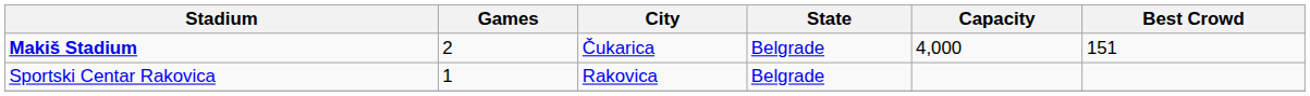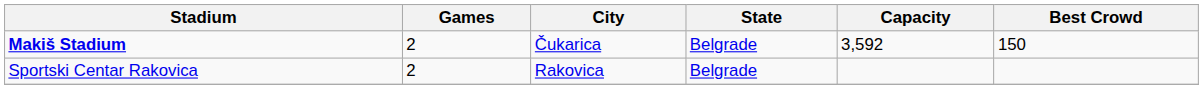Makiš Stadium | Capacity: 4,000 -> 3,592
Makiš Stadium | Best Crowd: 151 -> 150
Sportski Centar Rakovica | Games: 1 -> 2
